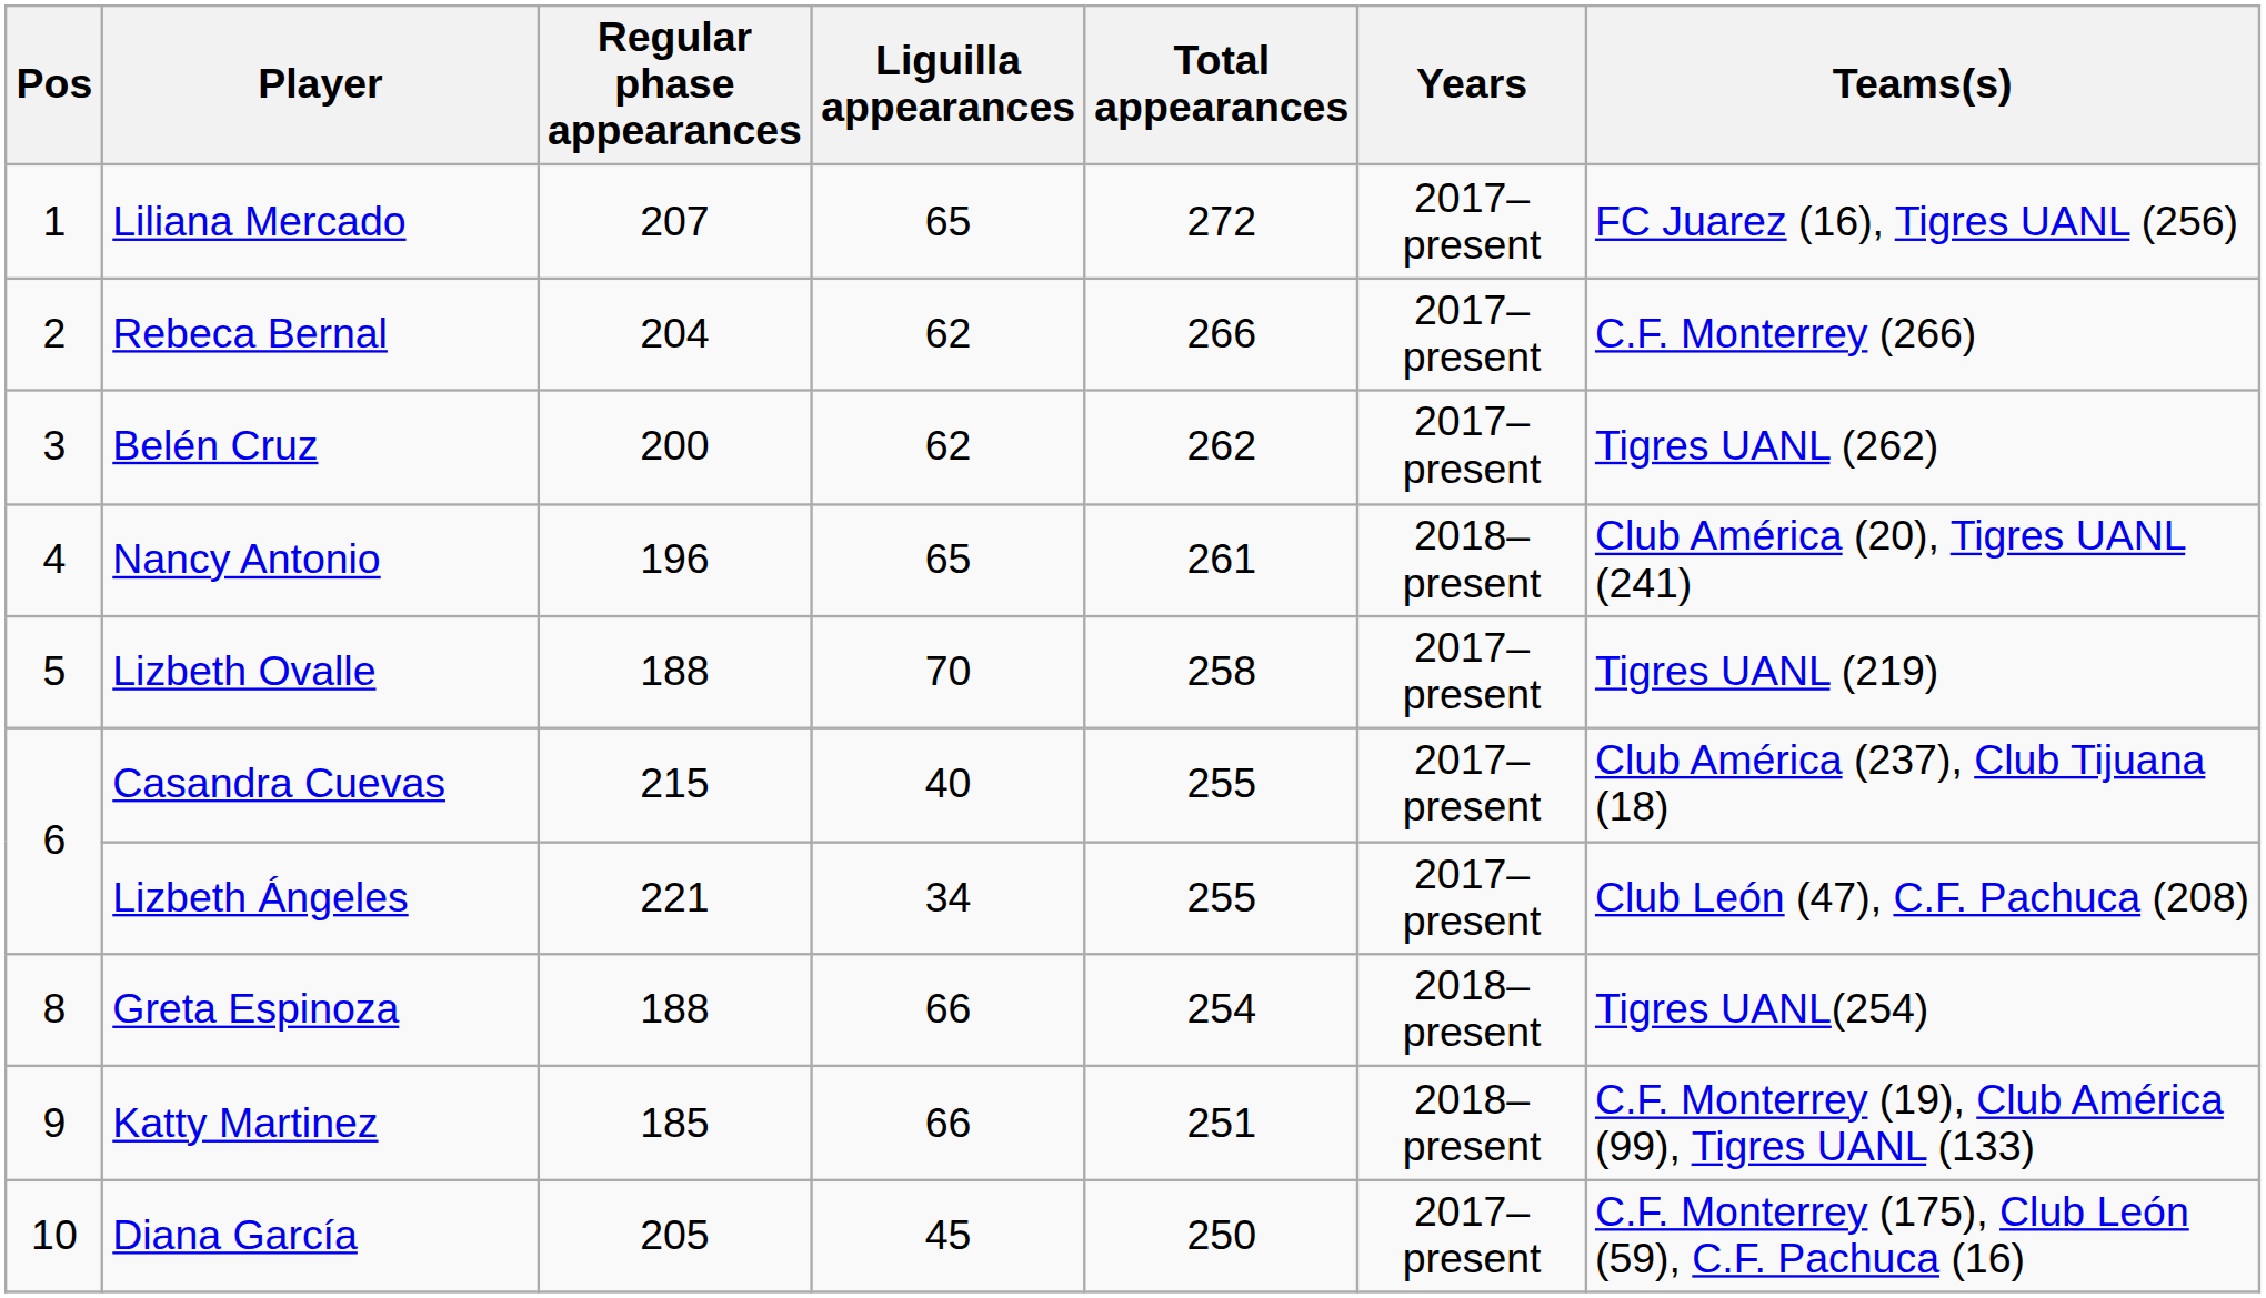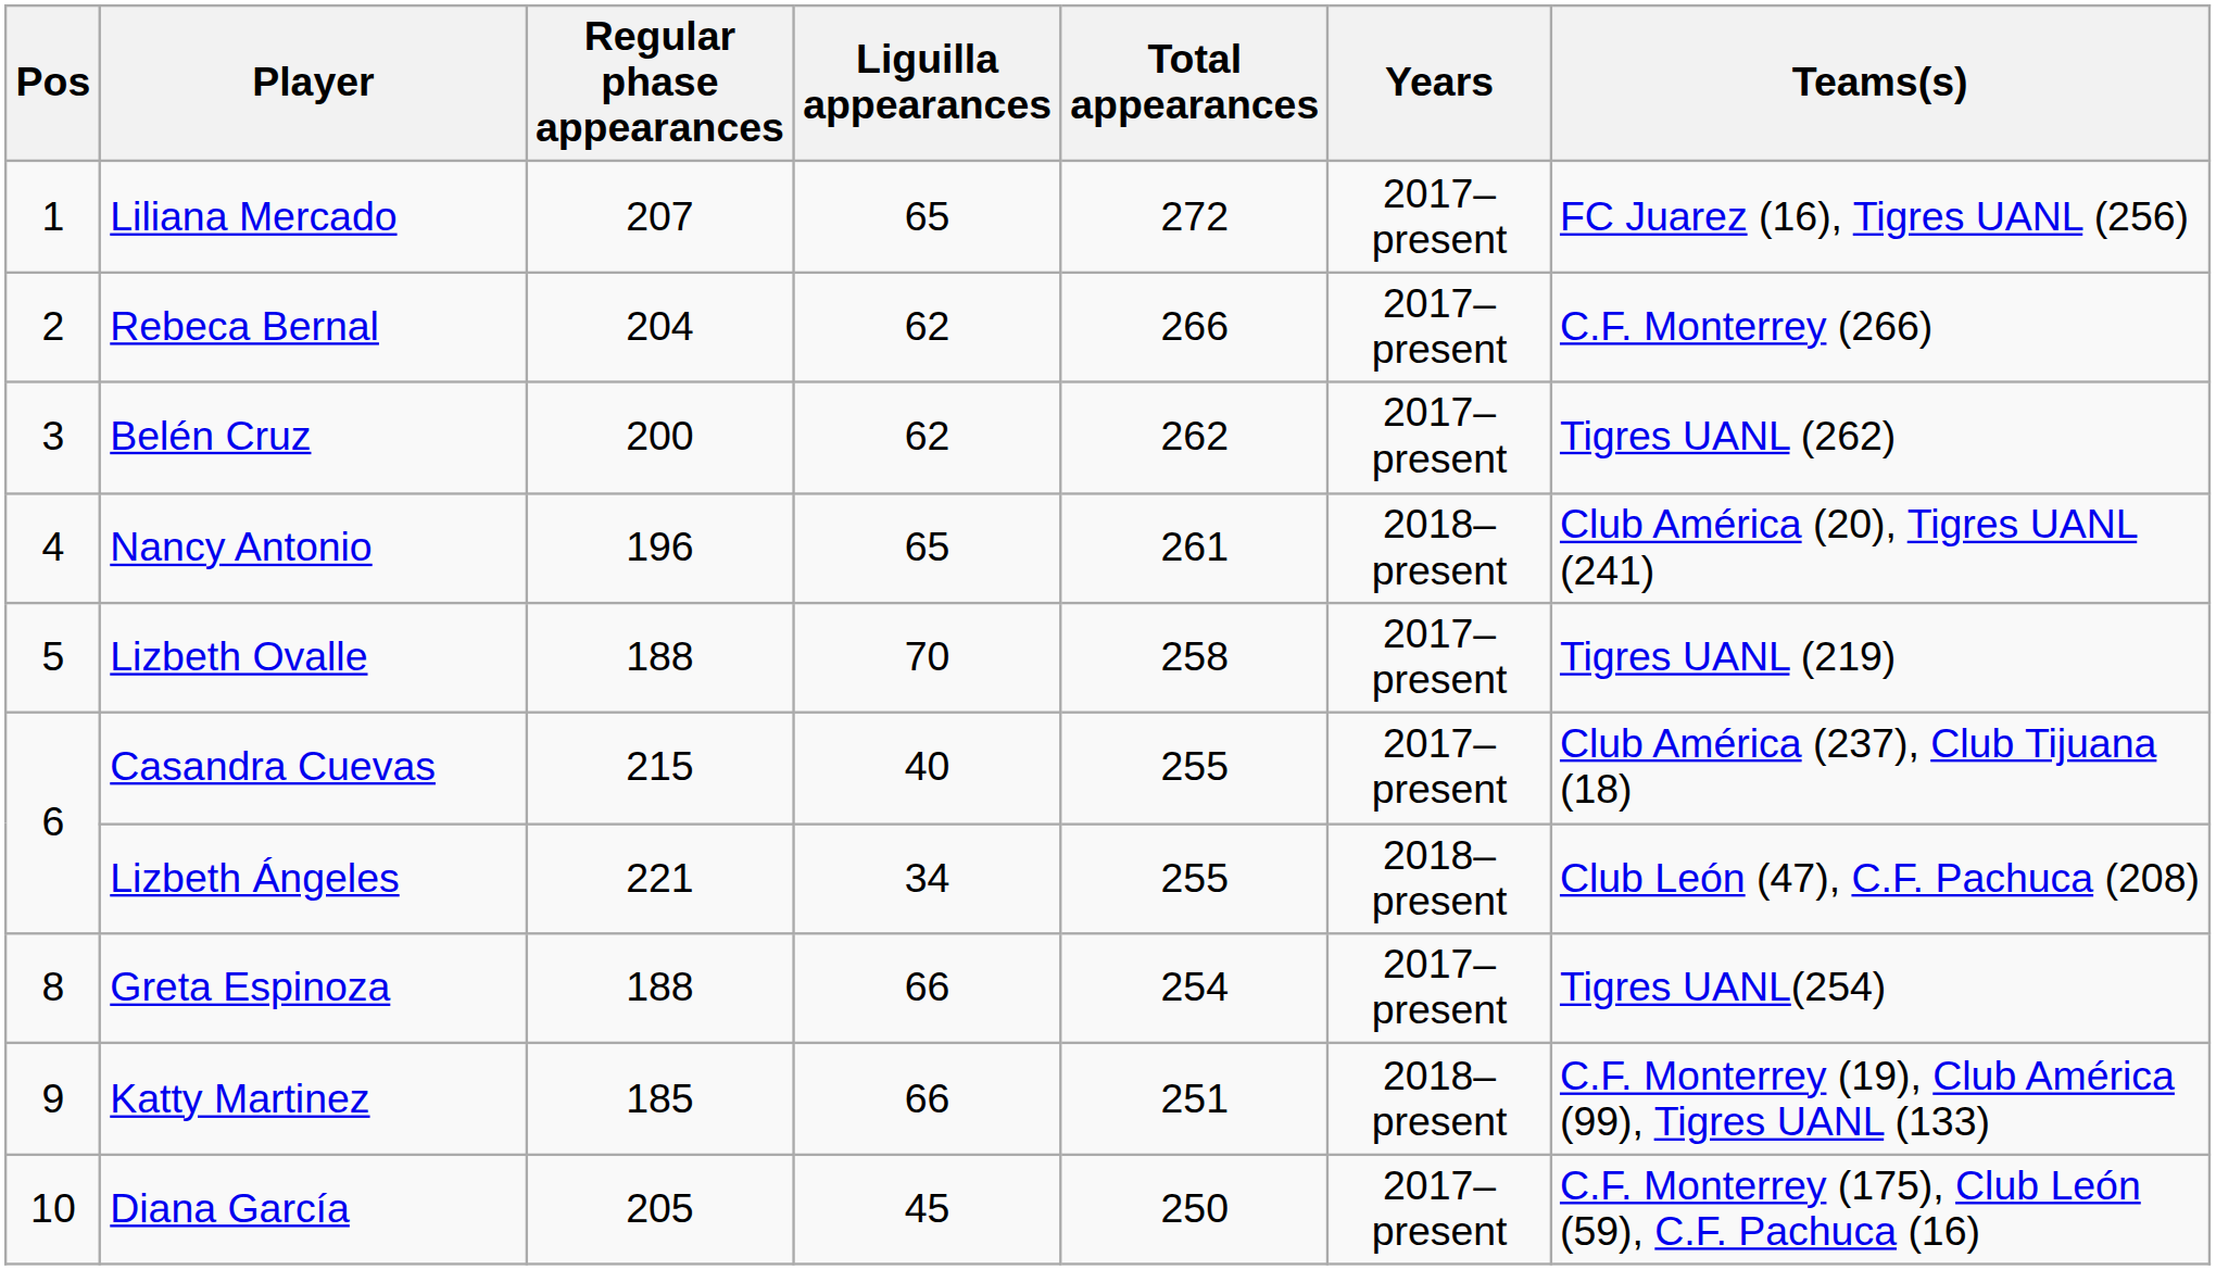Lizbeth Ángeles | Years: 2017–present -> 2018–present
Greta Espinoza | Years: 2018–present -> 2017–present
